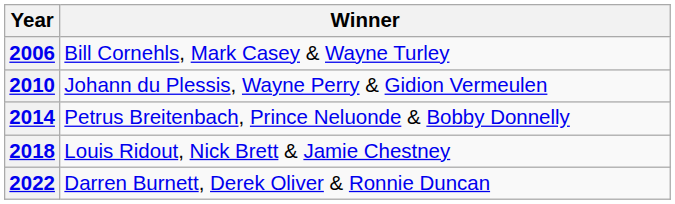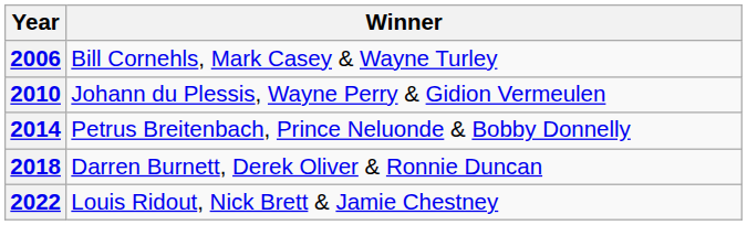2018 | Winner: Louis Ridout, Nick Brett & Jamie Chestney -> Darren Burnett, Derek Oliver & Ronnie Duncan
2022 | Winner: Darren Burnett, Derek Oliver & Ronnie Duncan -> Louis Ridout, Nick Brett & Jamie Chestney
